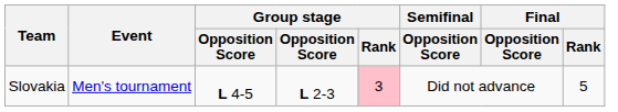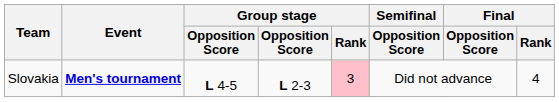Slovakia | Event: normal -> bold
Slovakia | Final / Rank: 5 -> 4
